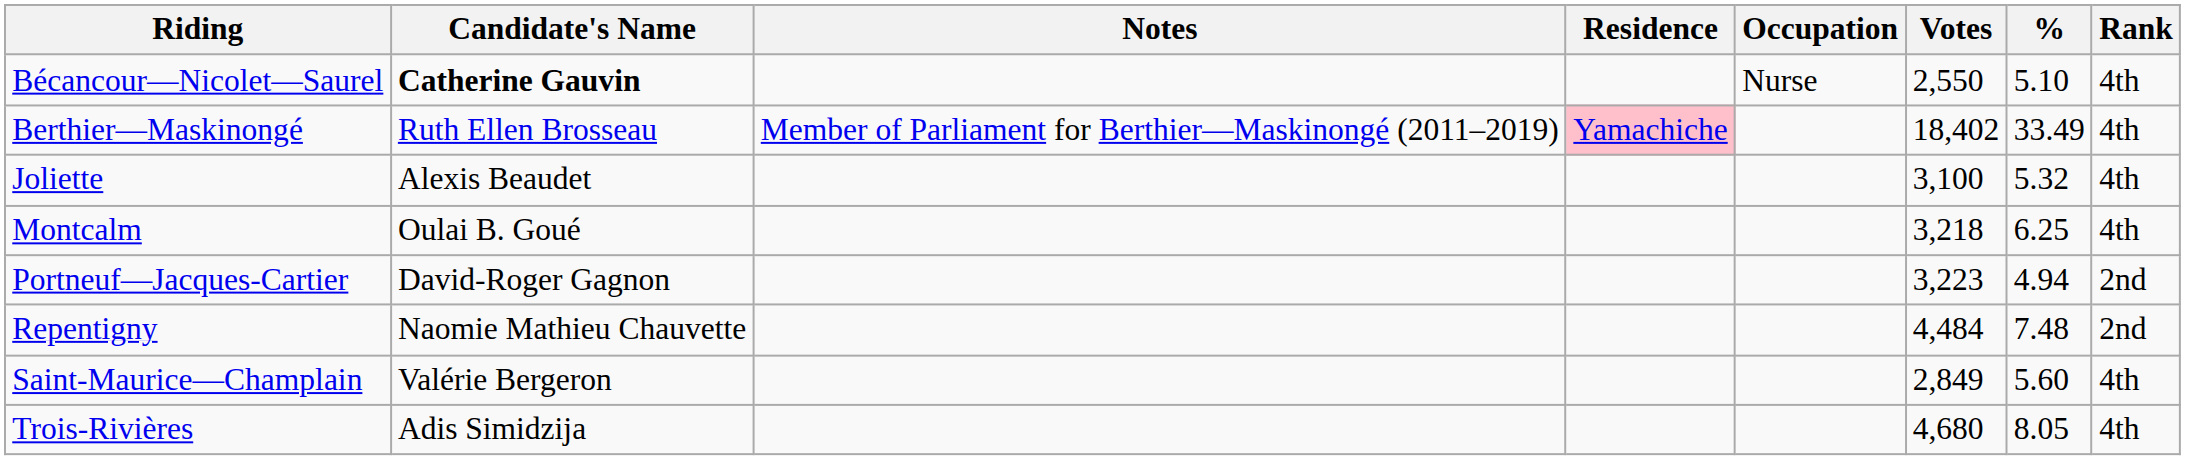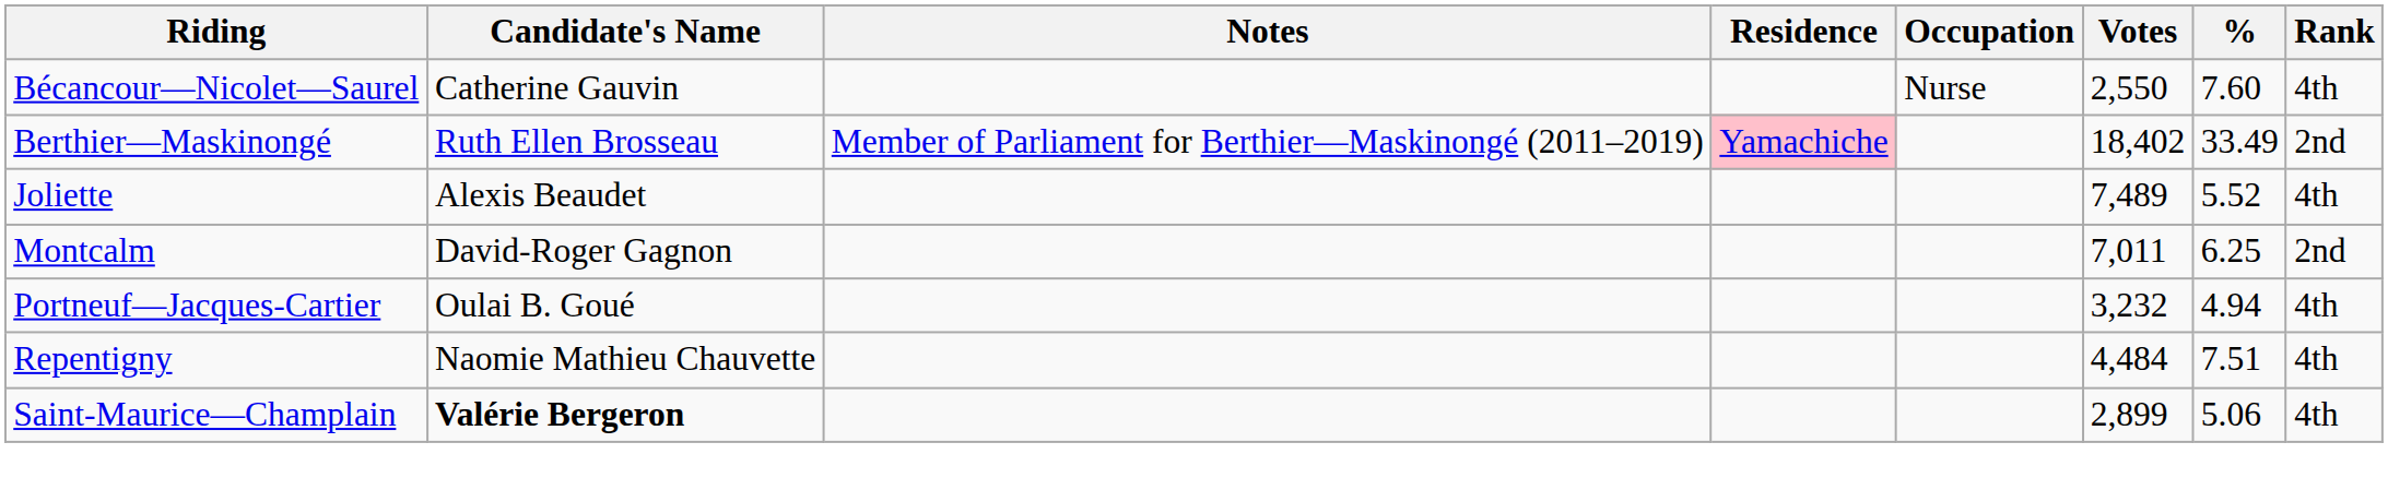Bécancour—Nicolet—Saurel | Candidate's Name: bold -> normal
Bécancour—Nicolet—Saurel | %: 5.10 -> 7.60
Berthier—Maskinongé | Rank: 4th -> 2nd
Joliette | Votes: 3,100 -> 7,489
Joliette | %: 5.32 -> 5.52
Montcalm | Candidate's Name: Oulai B. Goué -> David-Roger Gagnon
Montcalm | Votes: 3,218 -> 7,011
Montcalm | Rank: 4th -> 2nd
Portneuf—Jacques-Cartier | Candidate's Name: David-Roger Gagnon -> Oulai B. Goué
Portneuf—Jacques-Cartier | Votes: 3,223 -> 3,232
Portneuf—Jacques-Cartier | Rank: 2nd -> 4th
Repentigny | %: 7.48 -> 7.51
Repentigny | Rank: 2nd -> 4th
Saint-Maurice—Champlain | Candidate's Name: normal -> bold
Saint-Maurice—Champlain | Votes: 2,849 -> 2,899
Saint-Maurice—Champlain | %: 5.60 -> 5.06
- row: Trois-Rivières | Adis Simidzija | 4,680 | 8.05 | 4th
